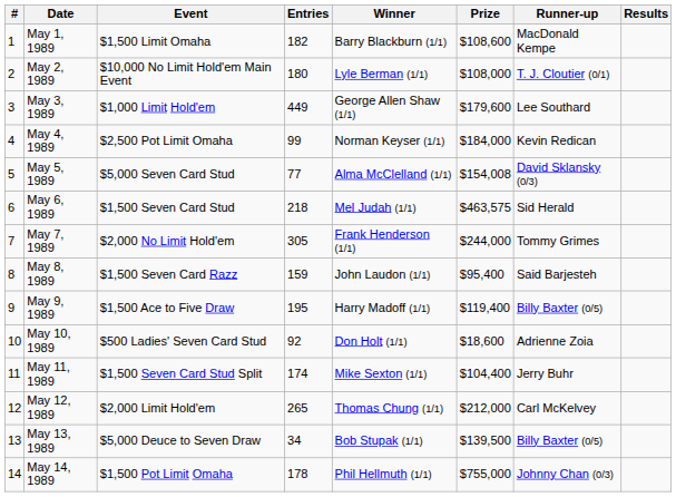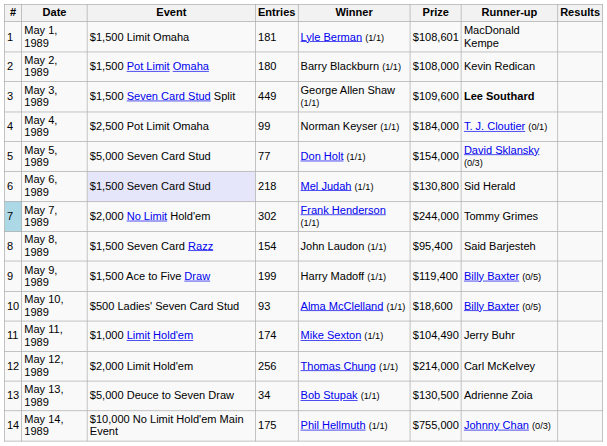May 1, 1989 | Entries: 182 -> 181
May 1, 1989 | Winner: Barry Blackburn (1/1) -> Lyle Berman (1/1)
May 1, 1989 | Prize: $108,600 -> $108,601
May 2, 1989 | Event: $10,000 No Limit Hold'em Main Event -> $1,500 Pot Limit Omaha
May 2, 1989 | Winner: Lyle Berman (1/1) -> Barry Blackburn (1/1)
May 2, 1989 | Runner-up: T. J. Cloutier (0/1) -> Kevin Redican
May 3, 1989 | Event: $1,000 Limit Hold'em -> $1,500 Seven Card Stud Split
May 3, 1989 | Prize: $179,600 -> $109,600
May 3, 1989 | Runner-up: normal -> bold
May 4, 1989 | Runner-up: Kevin Redican -> T. J. Cloutier (0/1)
May 5, 1989 | Winner: Alma McClelland (1/1) -> Don Holt (1/1)
May 5, 1989 | Prize: $154,008 -> $154,000
May 6, 1989 | Event: no background -> lavender background
May 6, 1989 | Prize: $463,575 -> $130,800
May 7, 1989 | #: no background -> lightblue background
May 7, 1989 | Entries: 305 -> 302
May 8, 1989 | Entries: 159 -> 154
May 9, 1989 | Entries: 195 -> 199
May 10, 1989 | Entries: 92 -> 93
May 10, 1989 | Winner: Don Holt (1/1) -> Alma McClelland (1/1)
May 10, 1989 | Runner-up: Adrienne Zoia -> Billy Baxter (0/5)
May 11, 1989 | Event: $1,500 Seven Card Stud Split -> $1,000 Limit Hold'em
May 11, 1989 | Prize: $104,400 -> $104,490
May 12, 1989 | Entries: 265 -> 256
May 12, 1989 | Prize: $212,000 -> $214,000
May 13, 1989 | Prize: $139,500 -> $130,500
May 13, 1989 | Runner-up: Billy Baxter (0/5) -> Adrienne Zoia
May 14, 1989 | Event: $1,500 Pot Limit Omaha -> $10,000 No Limit Hold'em Main Event
May 14, 1989 | Entries: 178 -> 175
